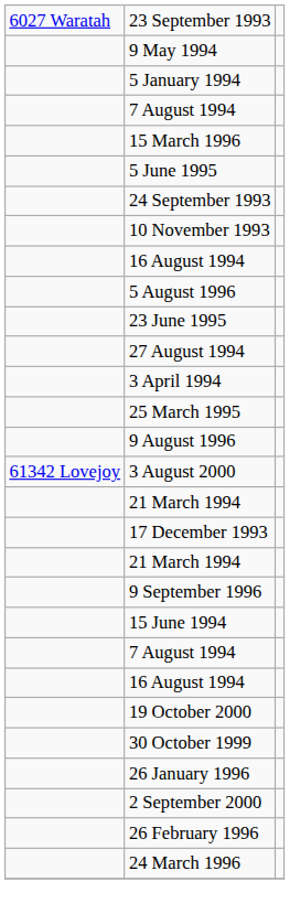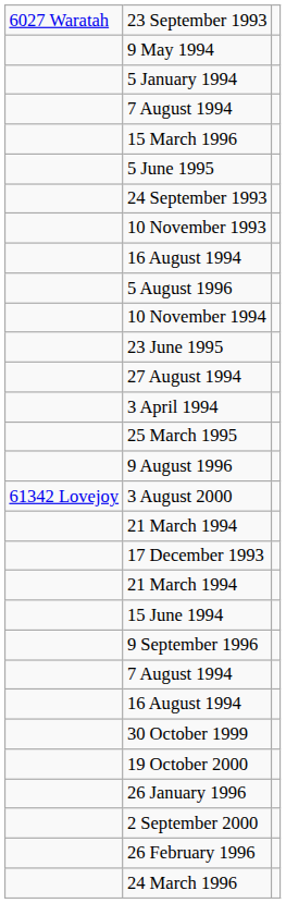+ row: 10 November 1994
rows swapped: 9 September 1996 <-> 15 June 1994
rows swapped: 30 October 1999 <-> 19 October 2000
